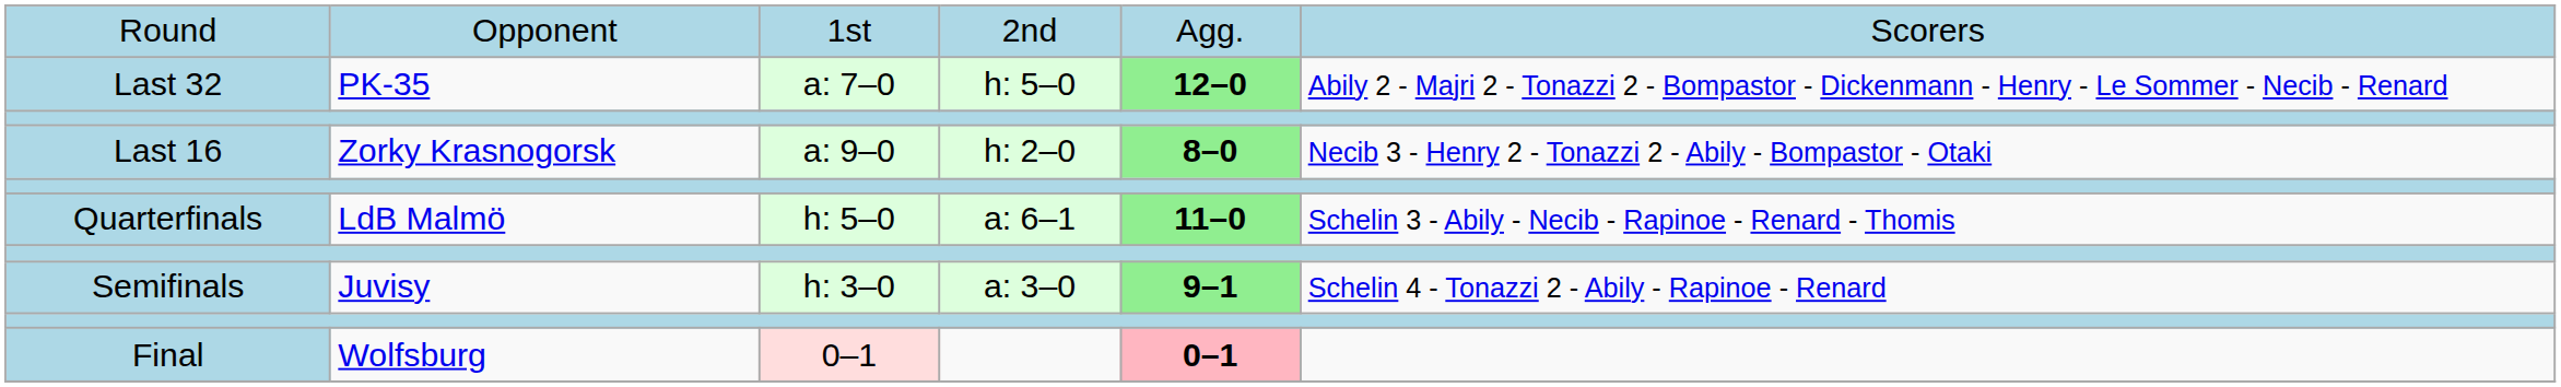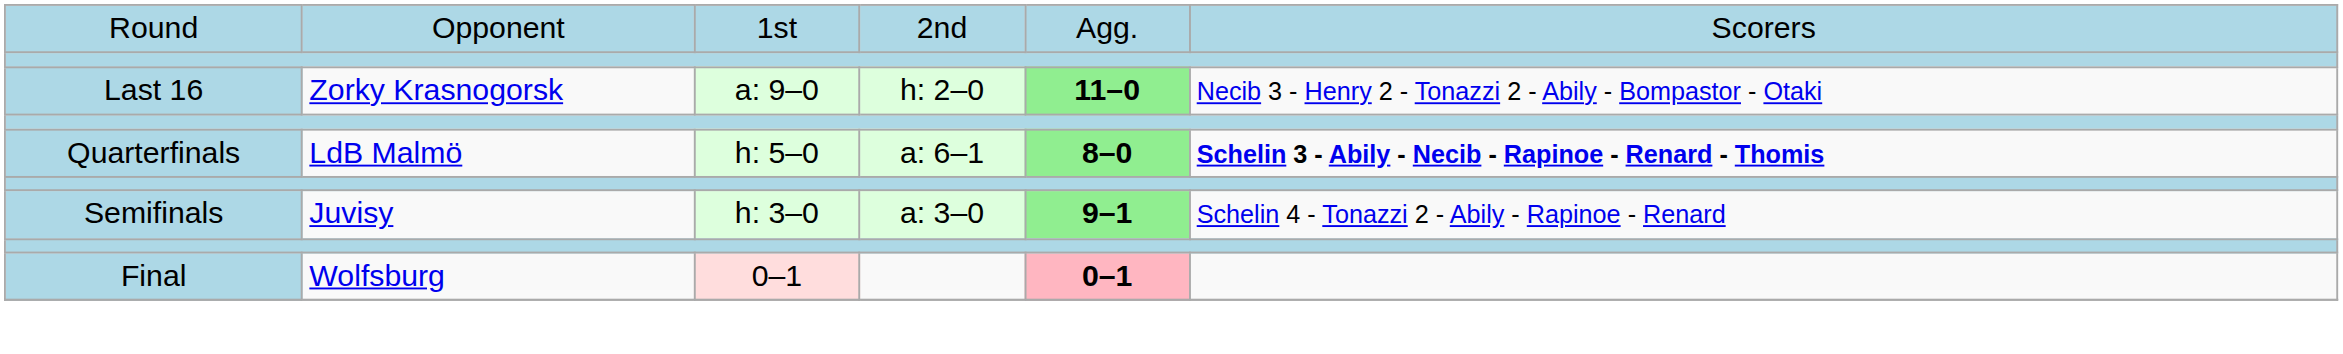- row: Last 32 | PK-35 | a: 7–0 | h: 5–0 | 12–0 | Abily 2 - Majri 2 - Tonazzi 2 - Bompastor - Dickenmann - Henry - Le Sommer - Necib - Renard
Last 16 | column 5: 8–0 -> 11–0
Quarterfinals | column 5: 11–0 -> 8–0
Quarterfinals | column 6: normal -> bold
